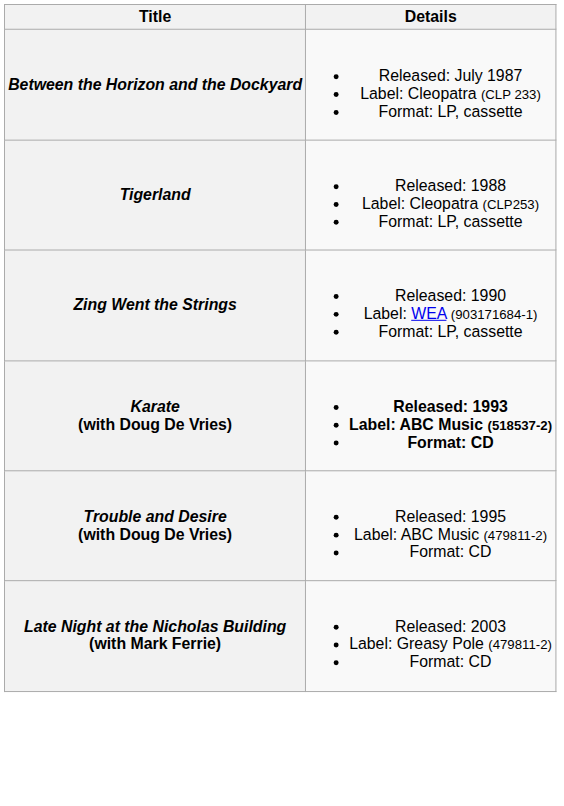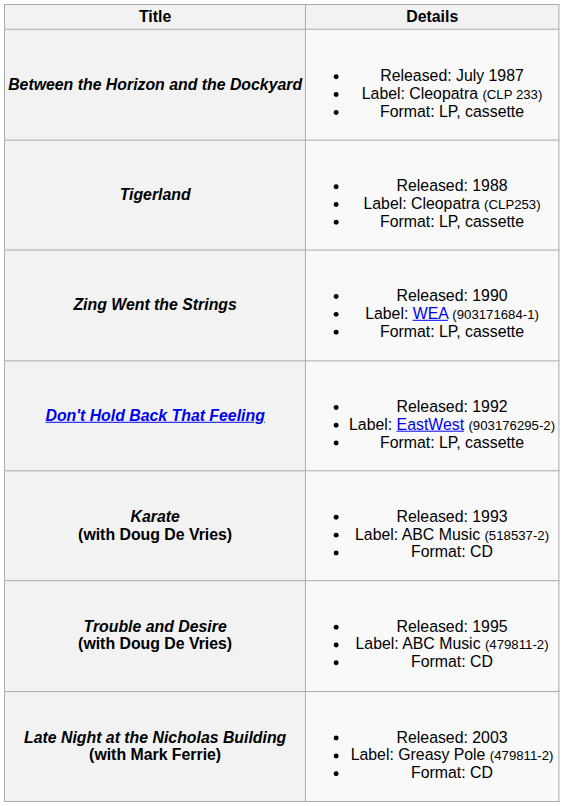+ row: Don't Hold Back That Feeling | Released: 1992 Label: EastWest (903176295-2) Format: LP, cassette
Karate (with Doug De Vries) | Details: bold -> normal
